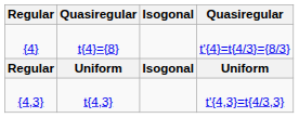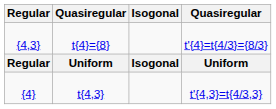t'{4}=t{4/3}={8/3} | Regular: {4} -> {4,3}
t'{4,3}=t{4/3,3} | Regular: {4,3} -> {4}
